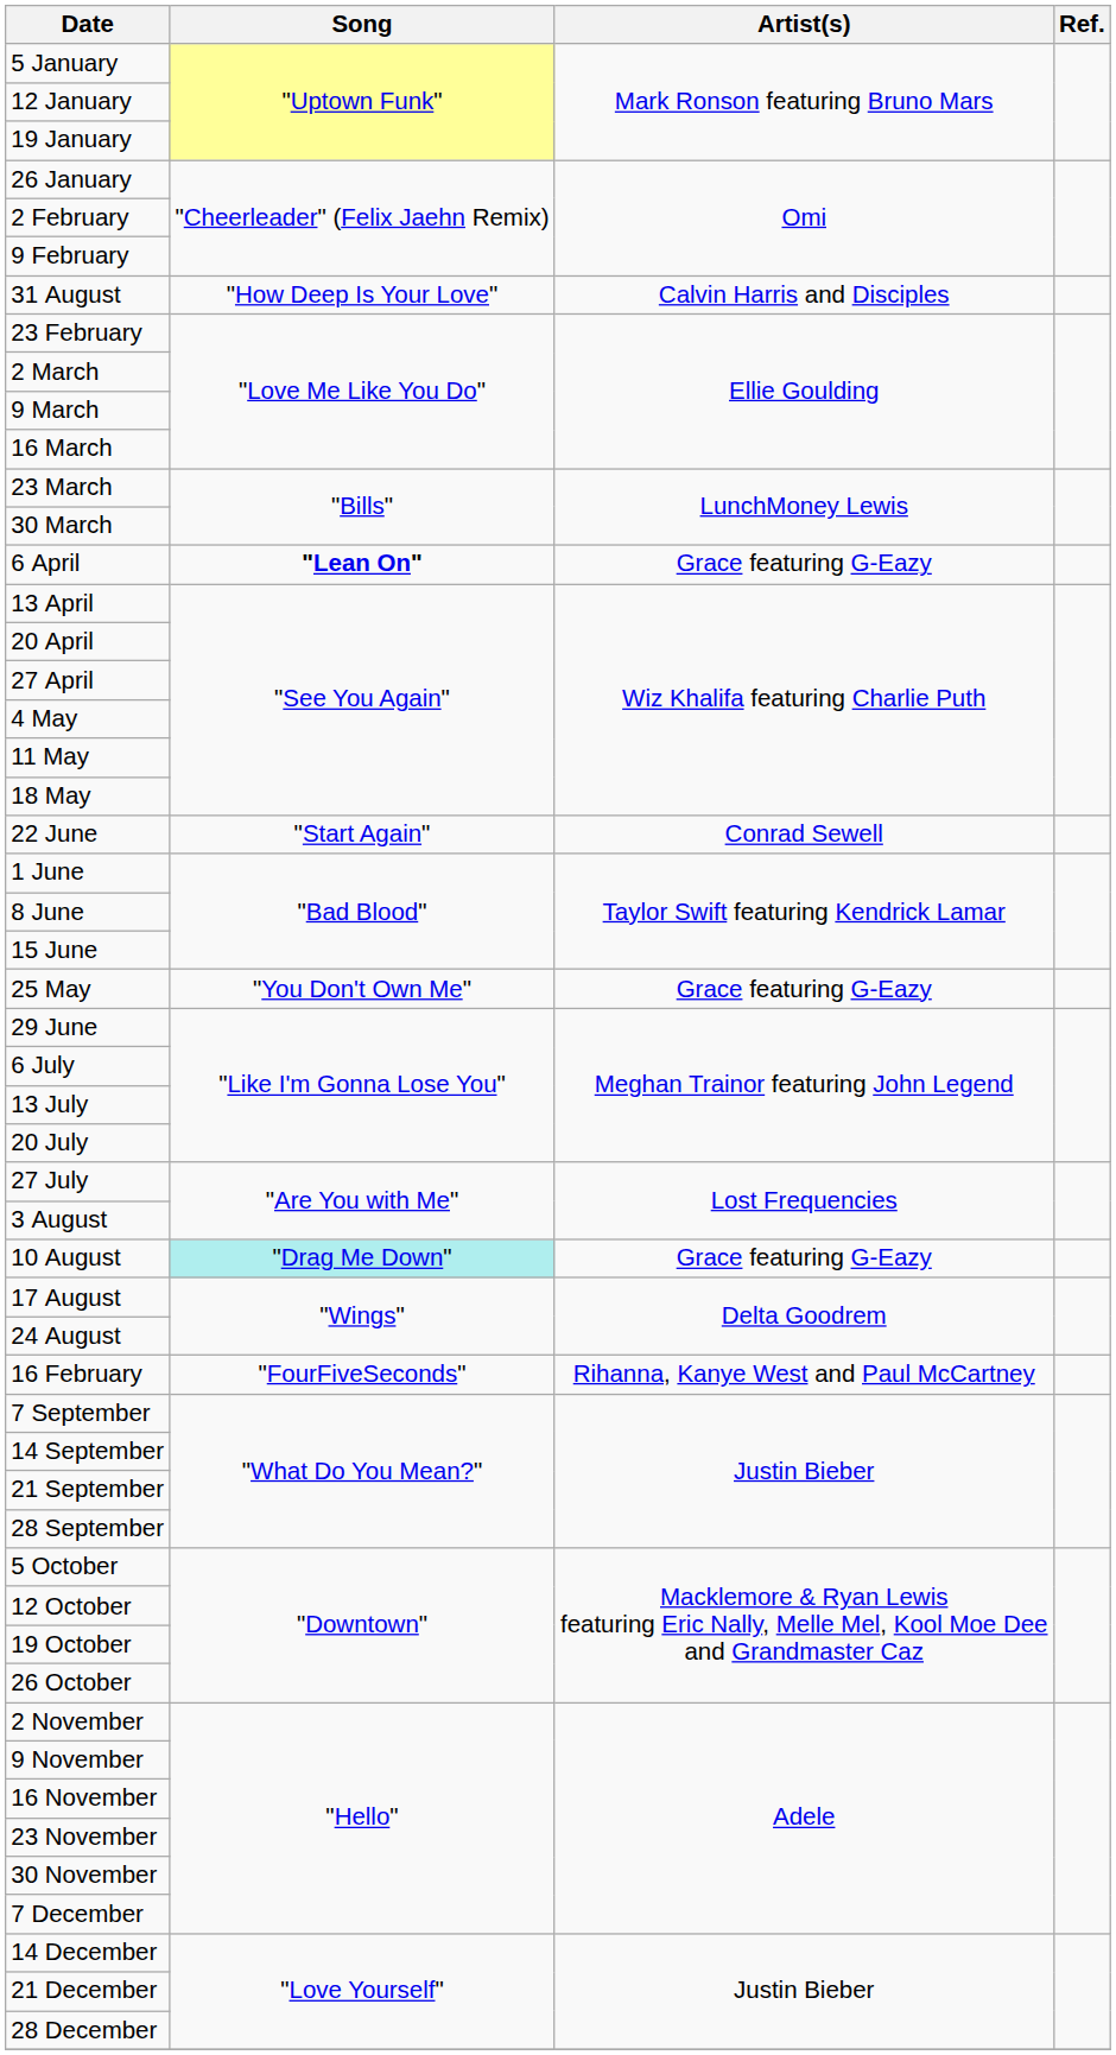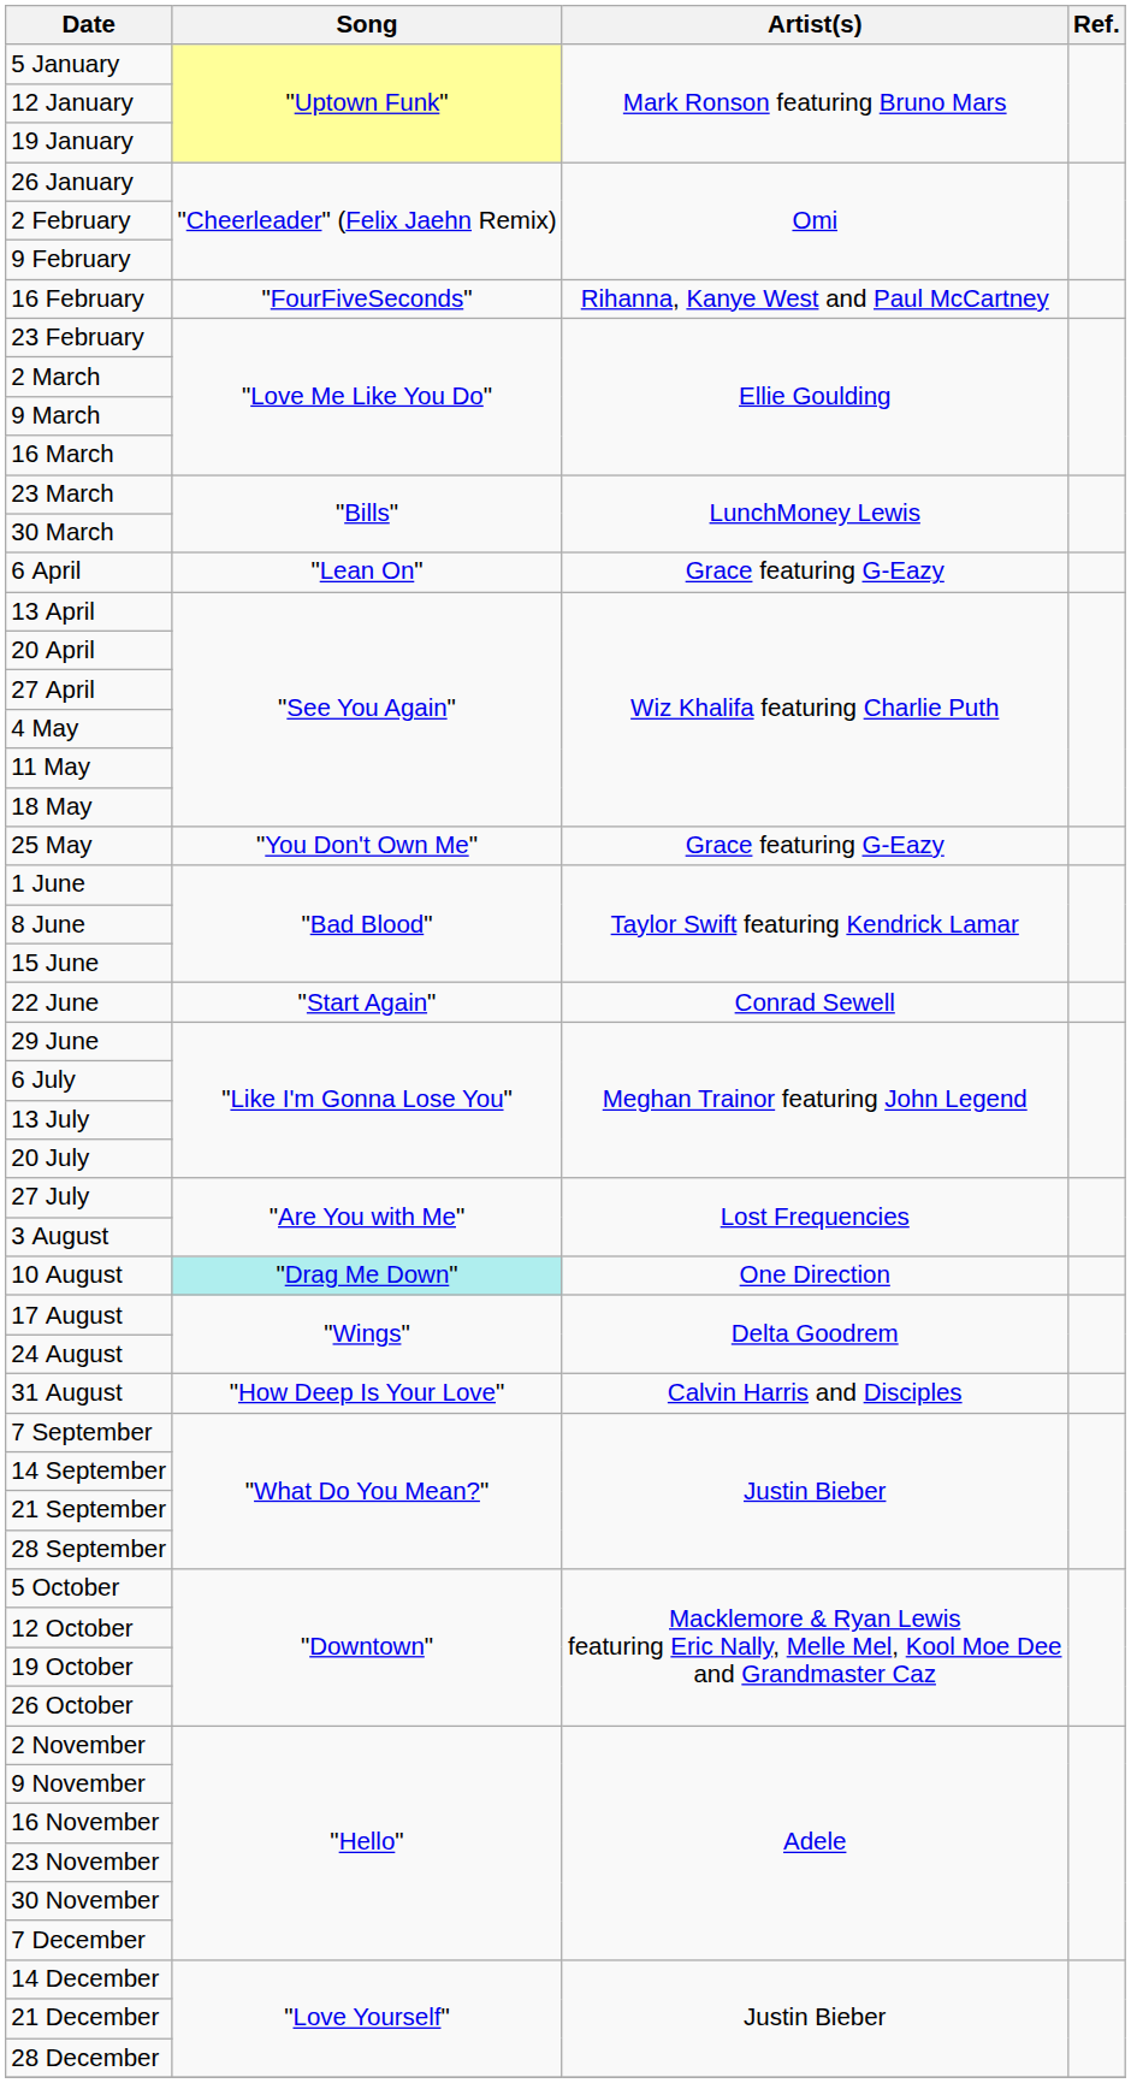rows swapped: 16 February <-> 31 August
6 April | Song: bold -> normal
rows swapped: 25 May <-> 22 June
10 August | Artist(s): Grace featuring G-Eazy -> One Direction
